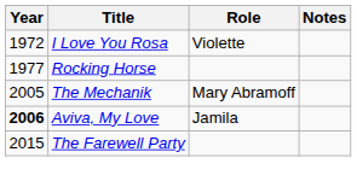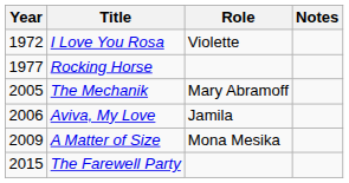Aviva, My Love | Year: bold -> normal
+ row: 2009 | A Matter of Size | Mona Mesika
